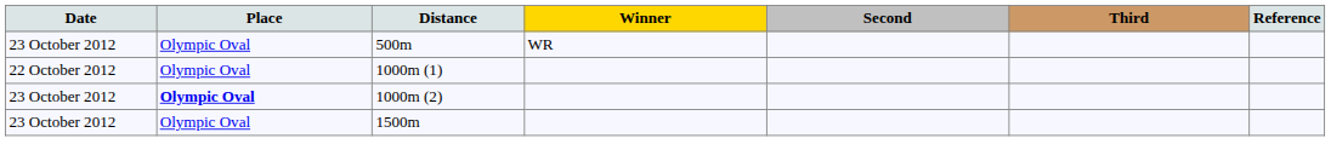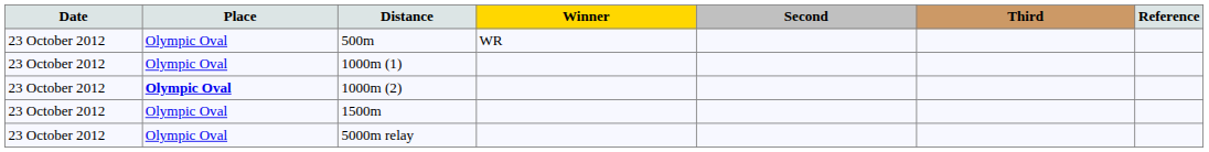1000m (1) | Date: 22 October 2012 -> 23 October 2012
+ row: 23 October 2012 | Olympic Oval | 5000m relay
